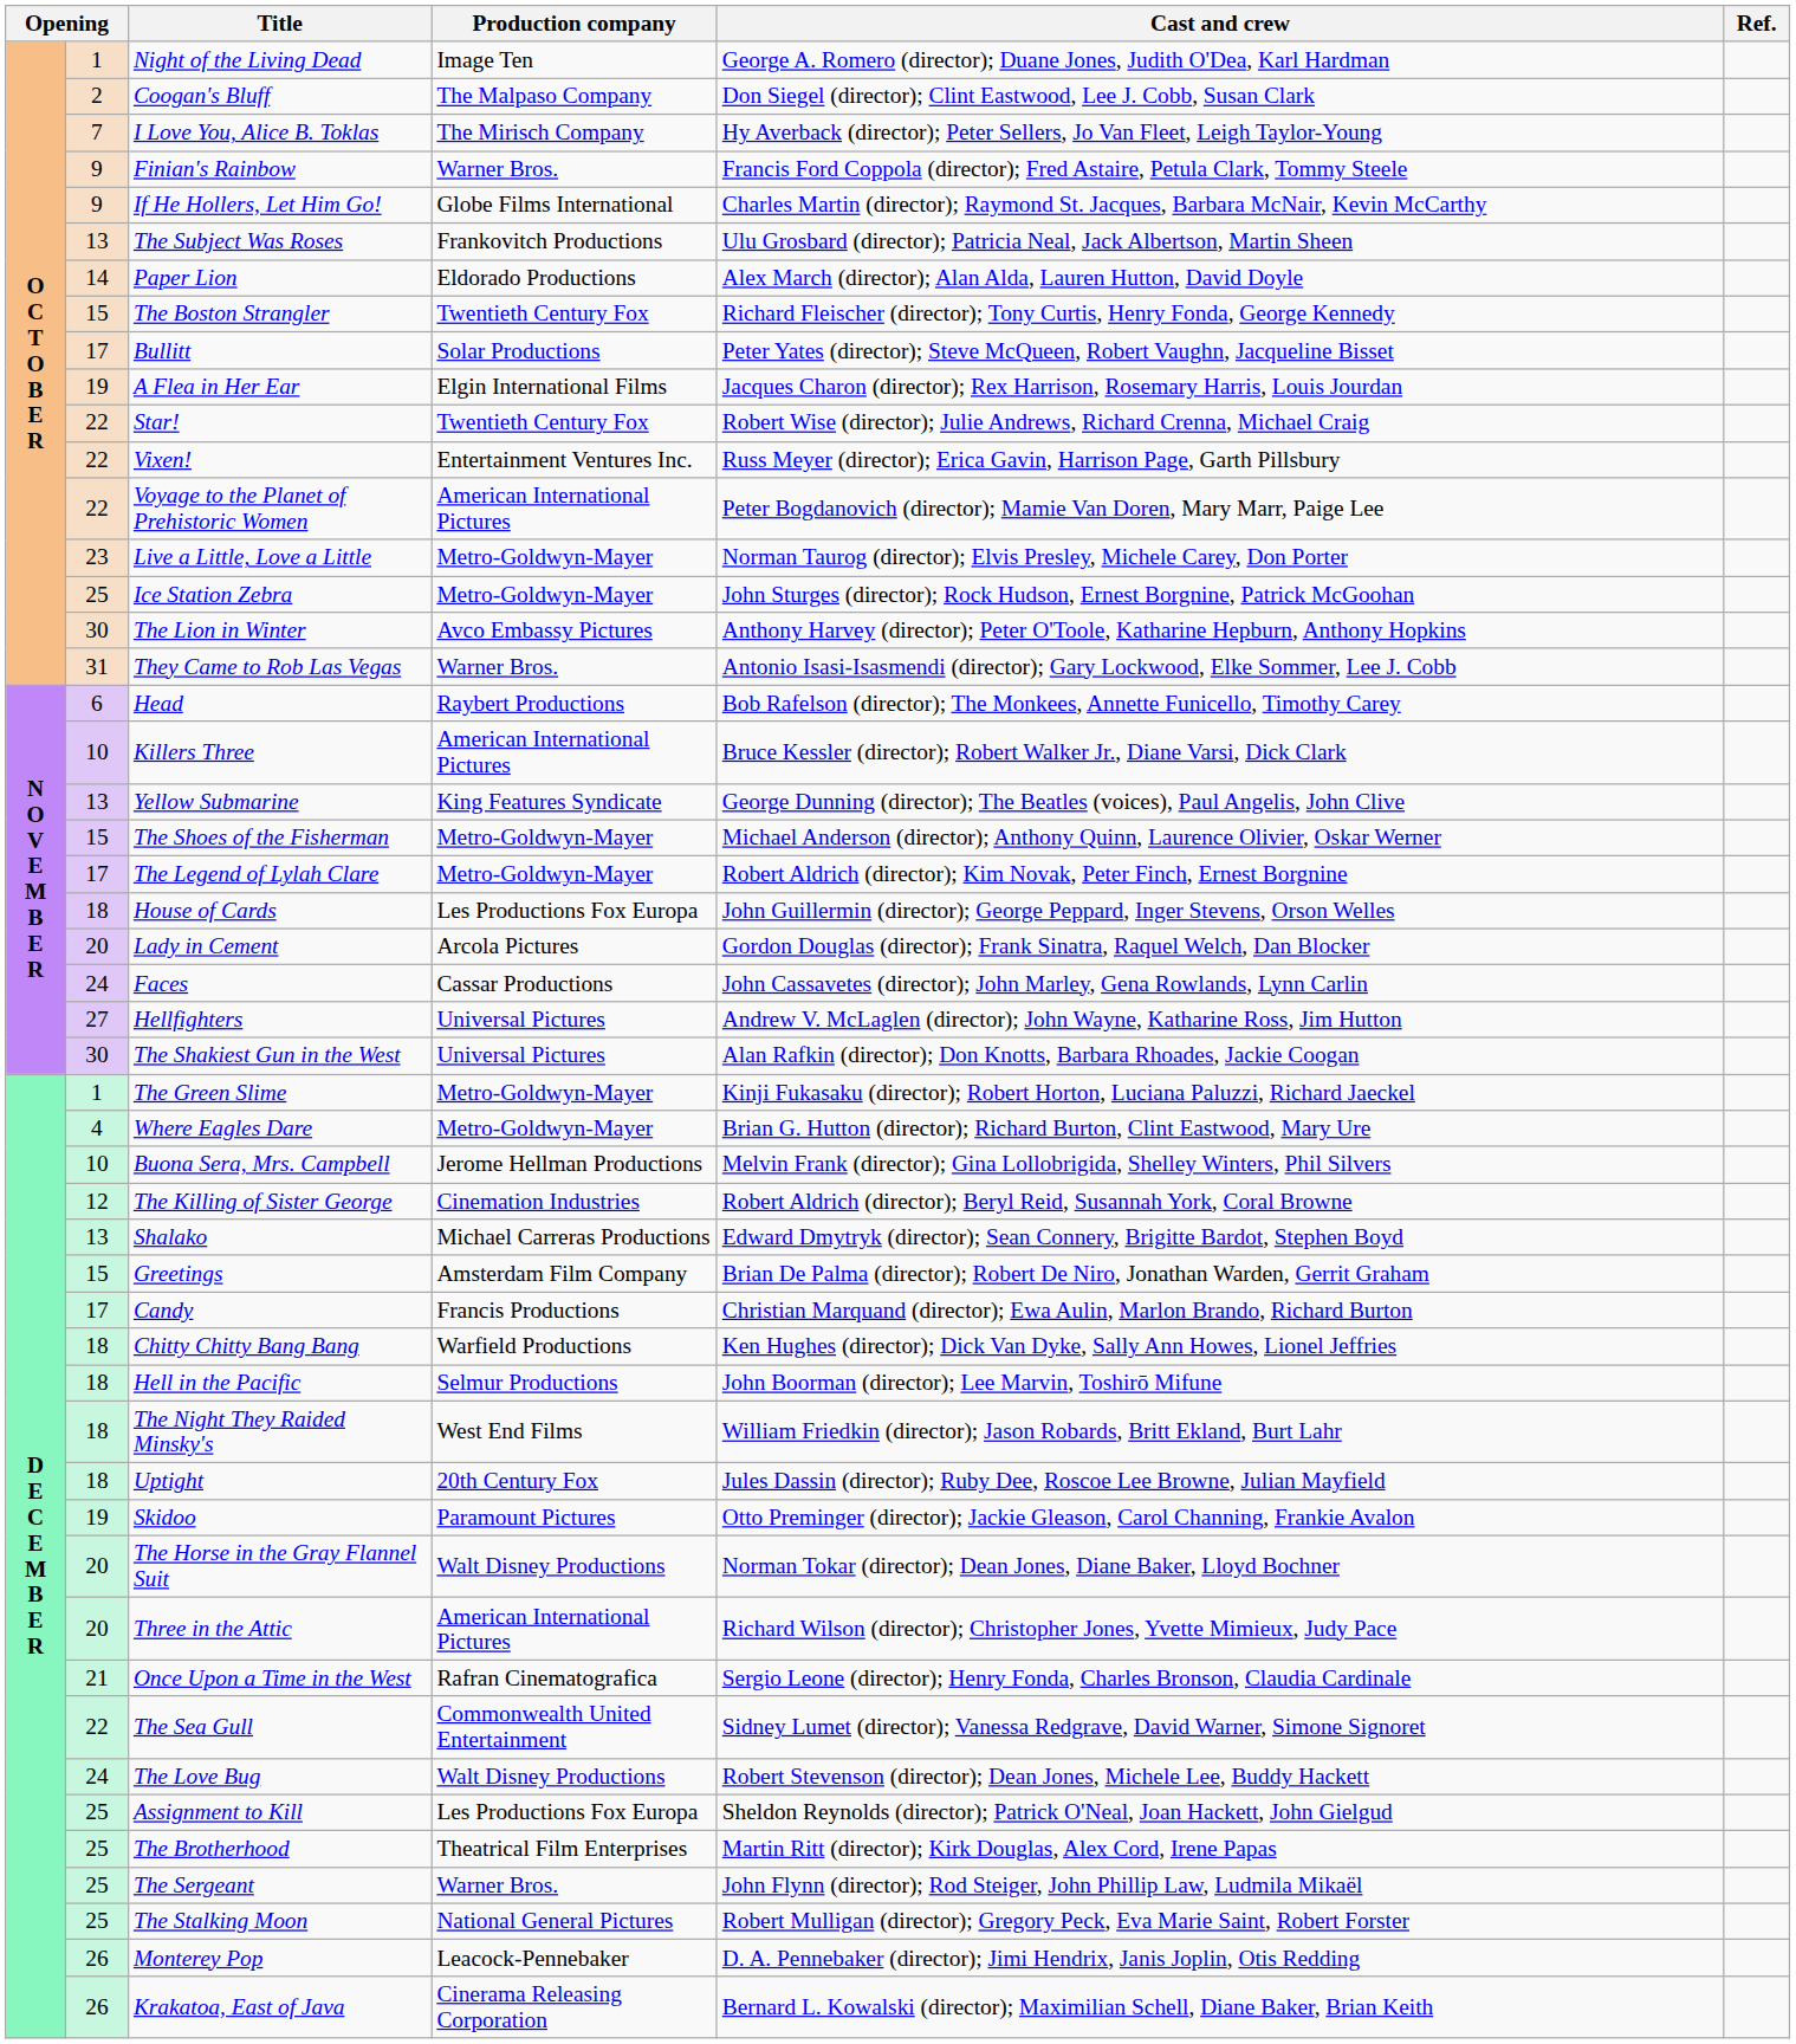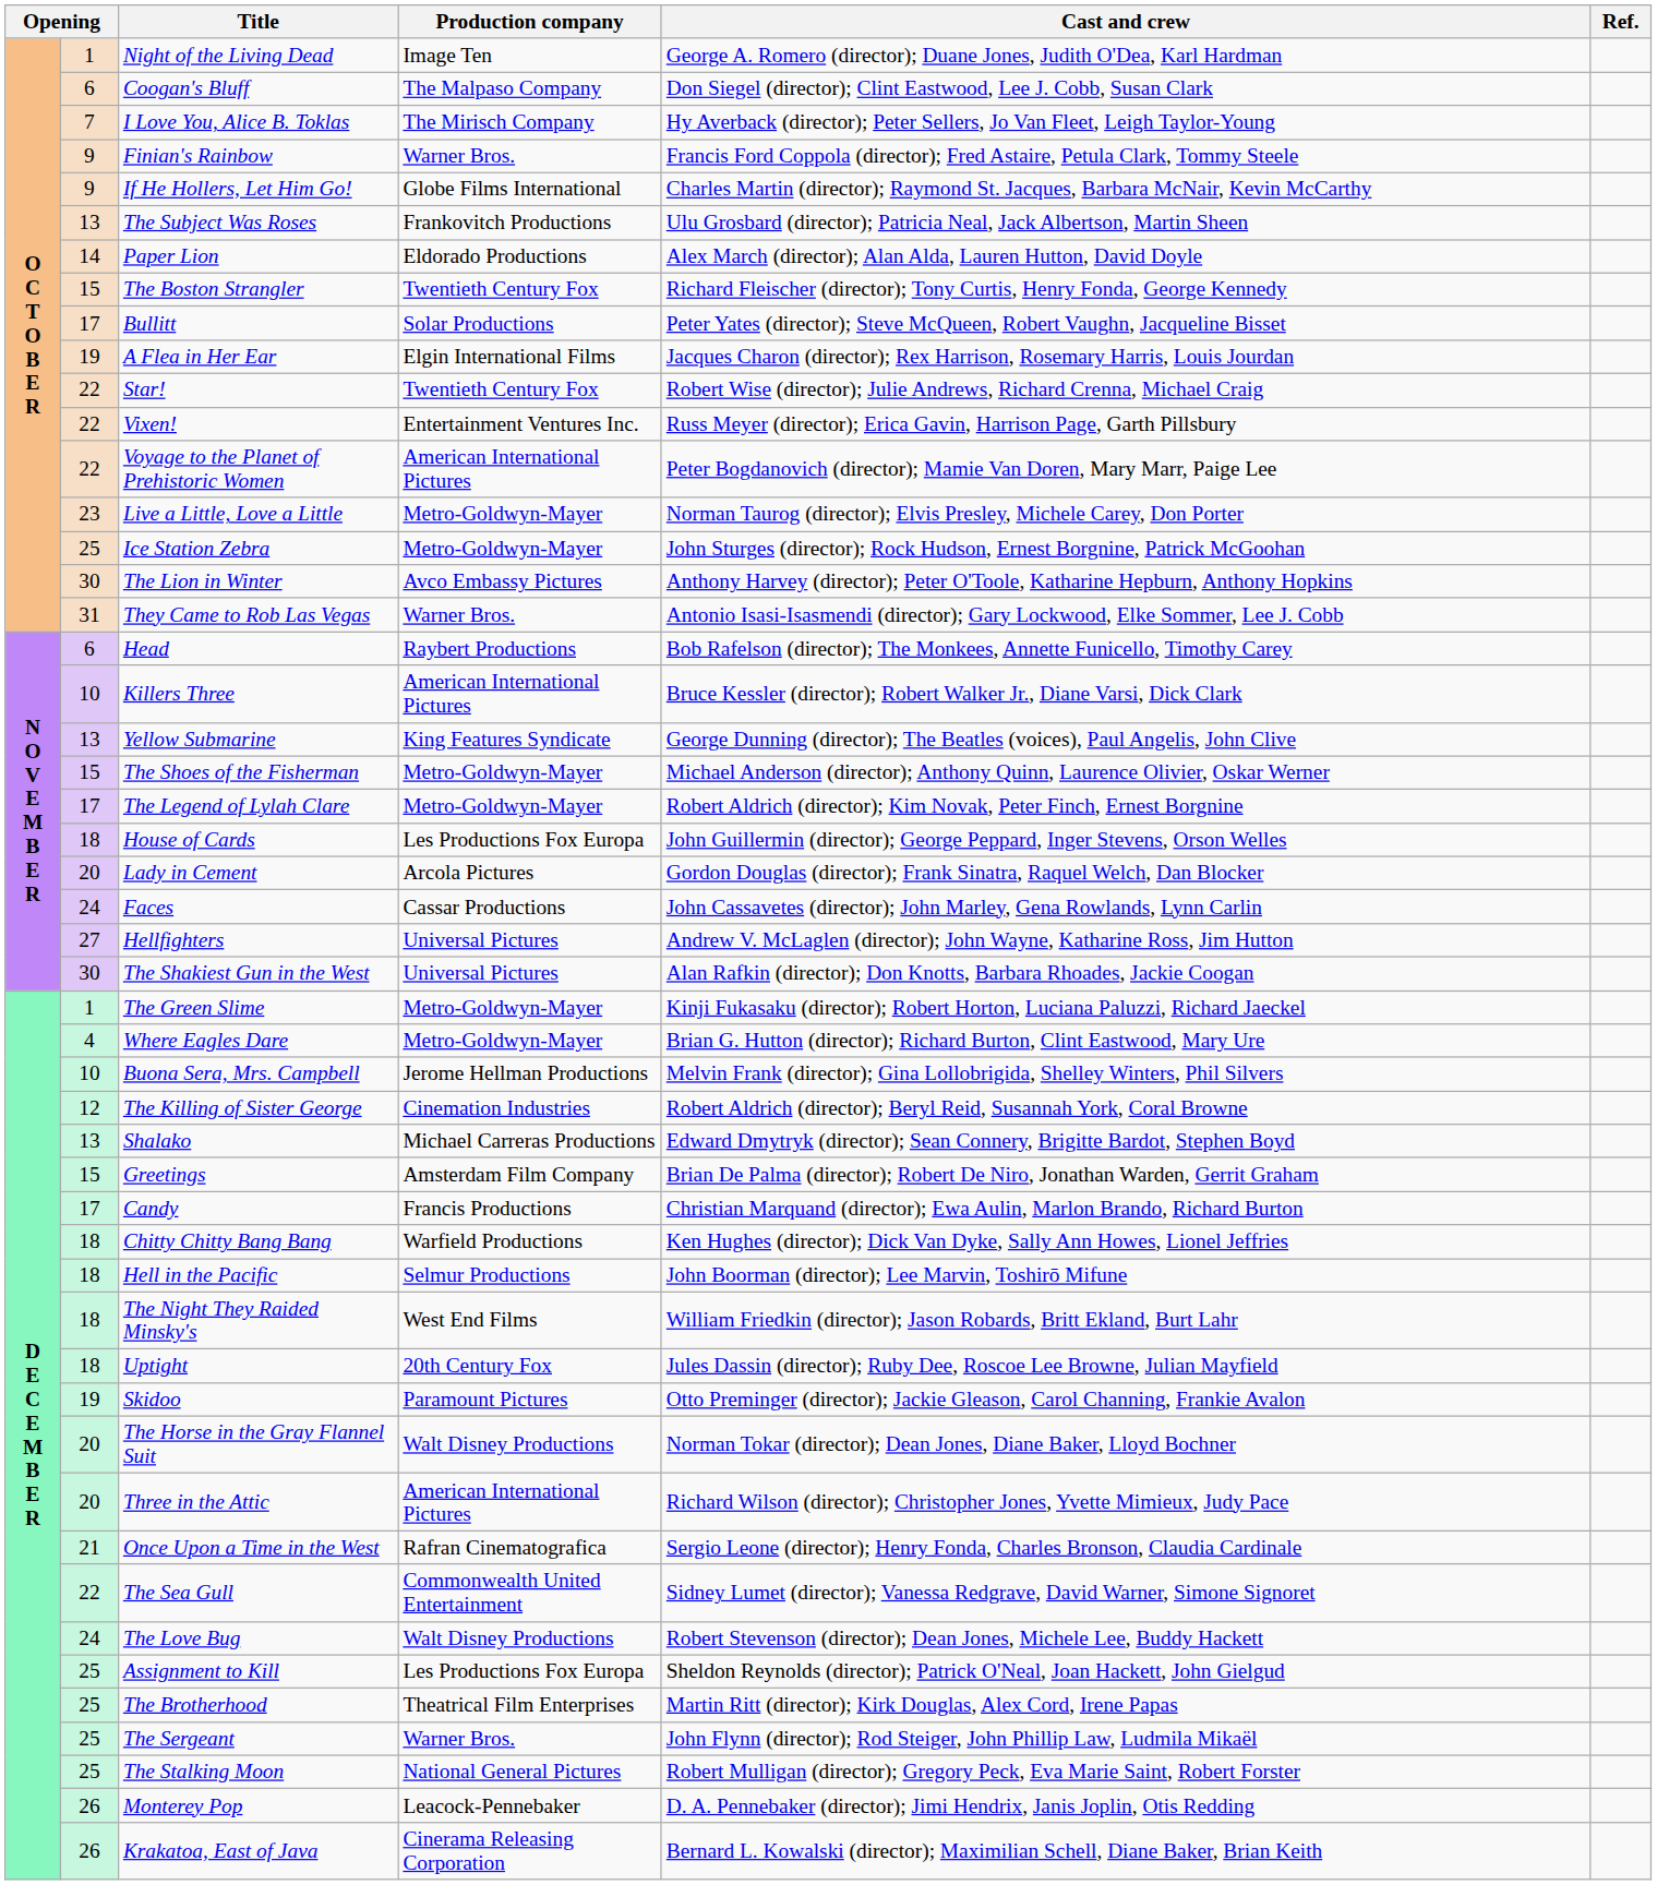Coogan's Bluff | column 2: 2 -> 6
